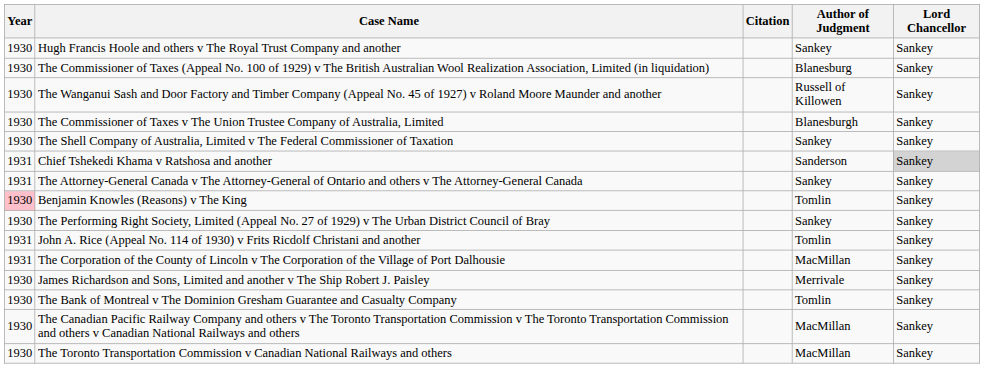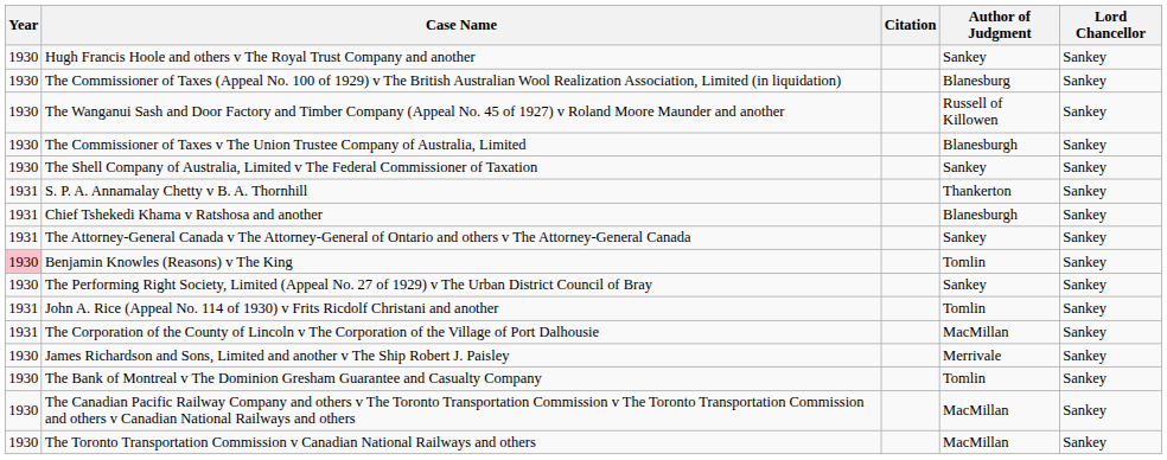+ row: 1931 | S. P. A. Annamalay Chetty v B. A. Thornhill | Thankerton | Sankey
Chief Tshekedi Khama v Ratshosa and another | Author of Judgment: Sanderson -> Blanesburgh
Chief Tshekedi Khama v Ratshosa and another | Lord Chancellor: lightgrey background -> no background
